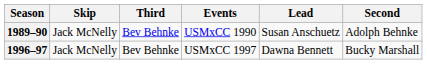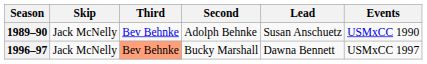columns swapped: Second <-> Events
1996–97 | Third: no background -> lightsalmon background
